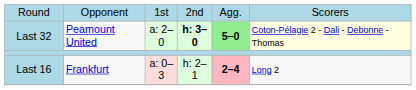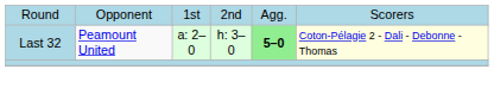Last 32 | column 4: bold -> normal
- row: Last 16 | Frankfurt | a: 0–3 | h: 2–1 | 2–4 | Long 2
